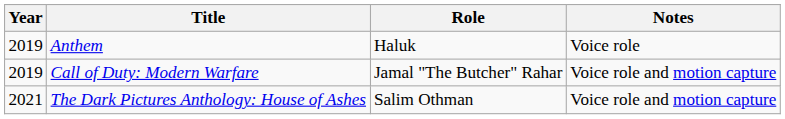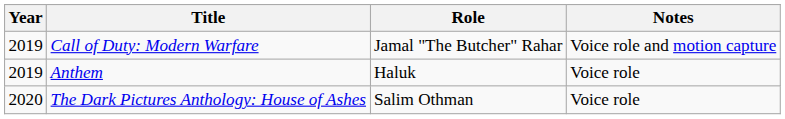rows swapped: Anthem <-> Call of Duty: Modern Warfare
The Dark Pictures Anthology: House of Ashes | Year: 2021 -> 2020
The Dark Pictures Anthology: House of Ashes | Notes: Voice role and motion capture -> Voice role
